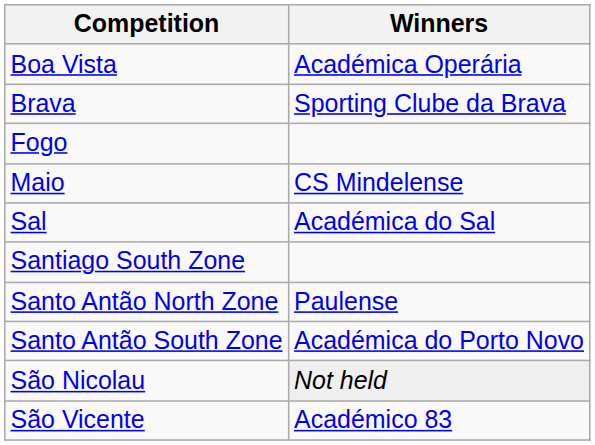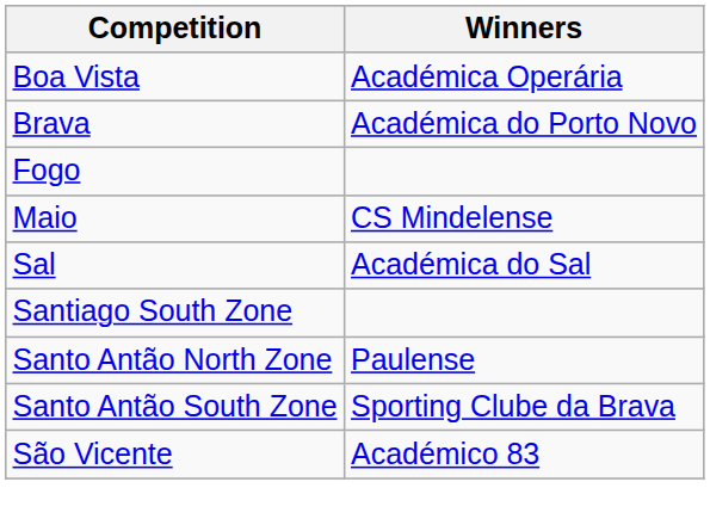Brava | Winners: Sporting Clube da Brava -> Académica do Porto Novo
Santo Antão South Zone | Winners: Académica do Porto Novo -> Sporting Clube da Brava
- row: São Nicolau | Not held
